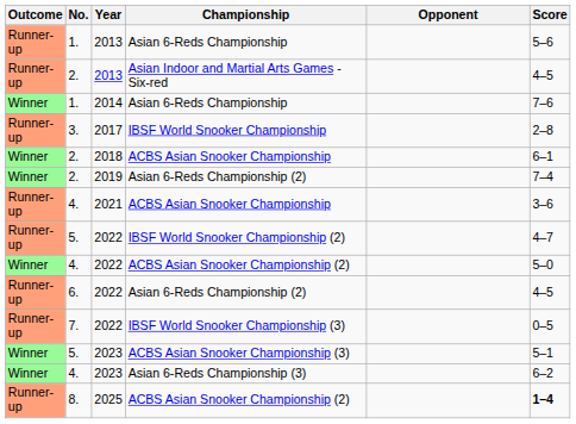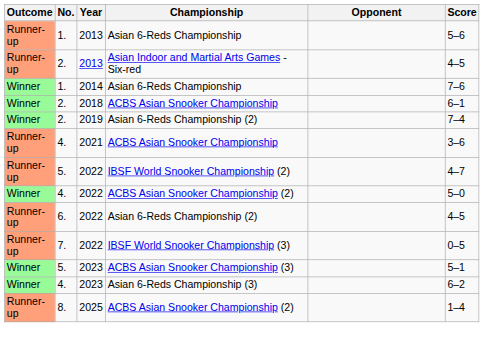- row: Runner-up | 3. | 2017 | IBSF World Snooker Championship | 2–8
2025 / ACBS Asian Snooker Championship (2) | Score: bold -> normal
